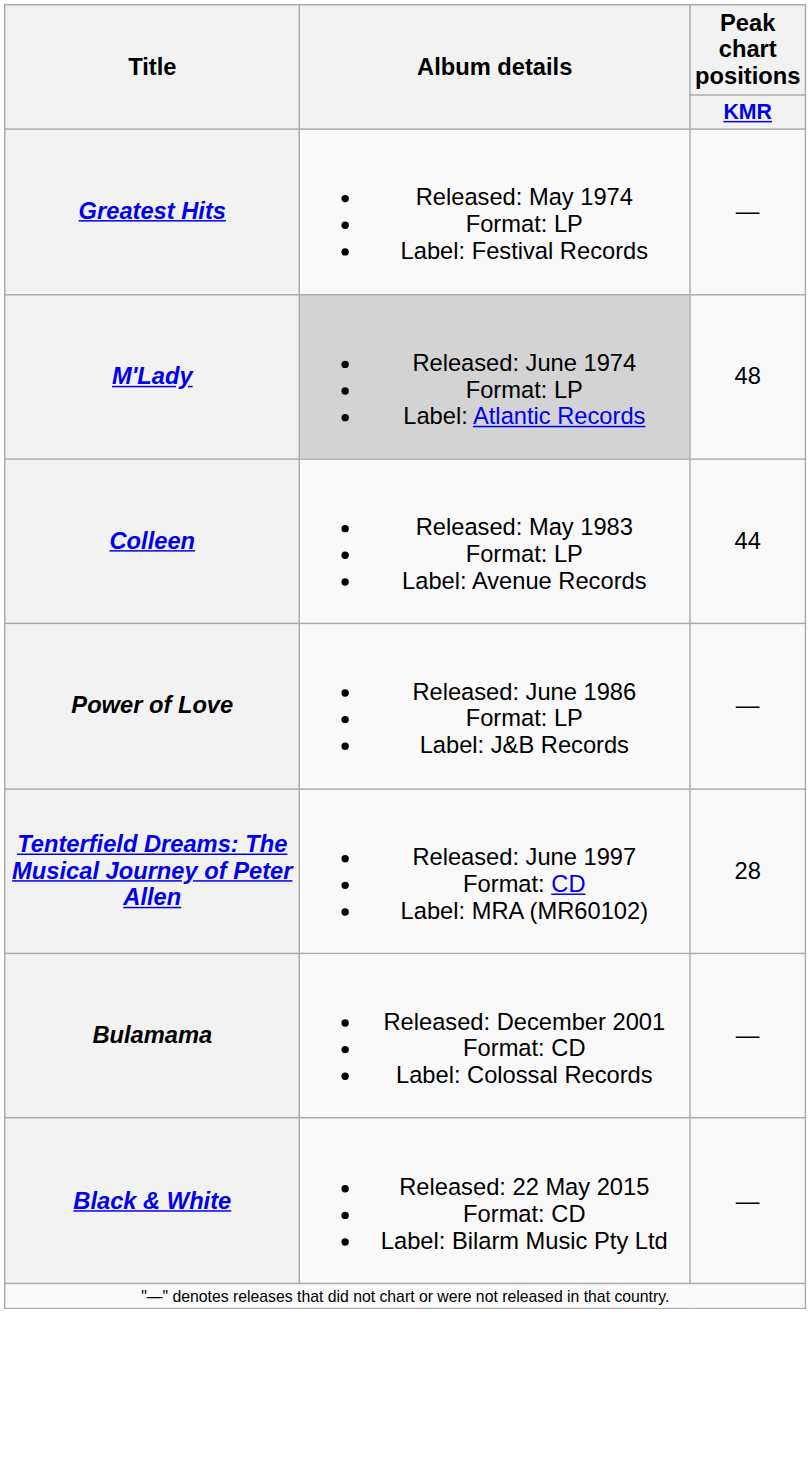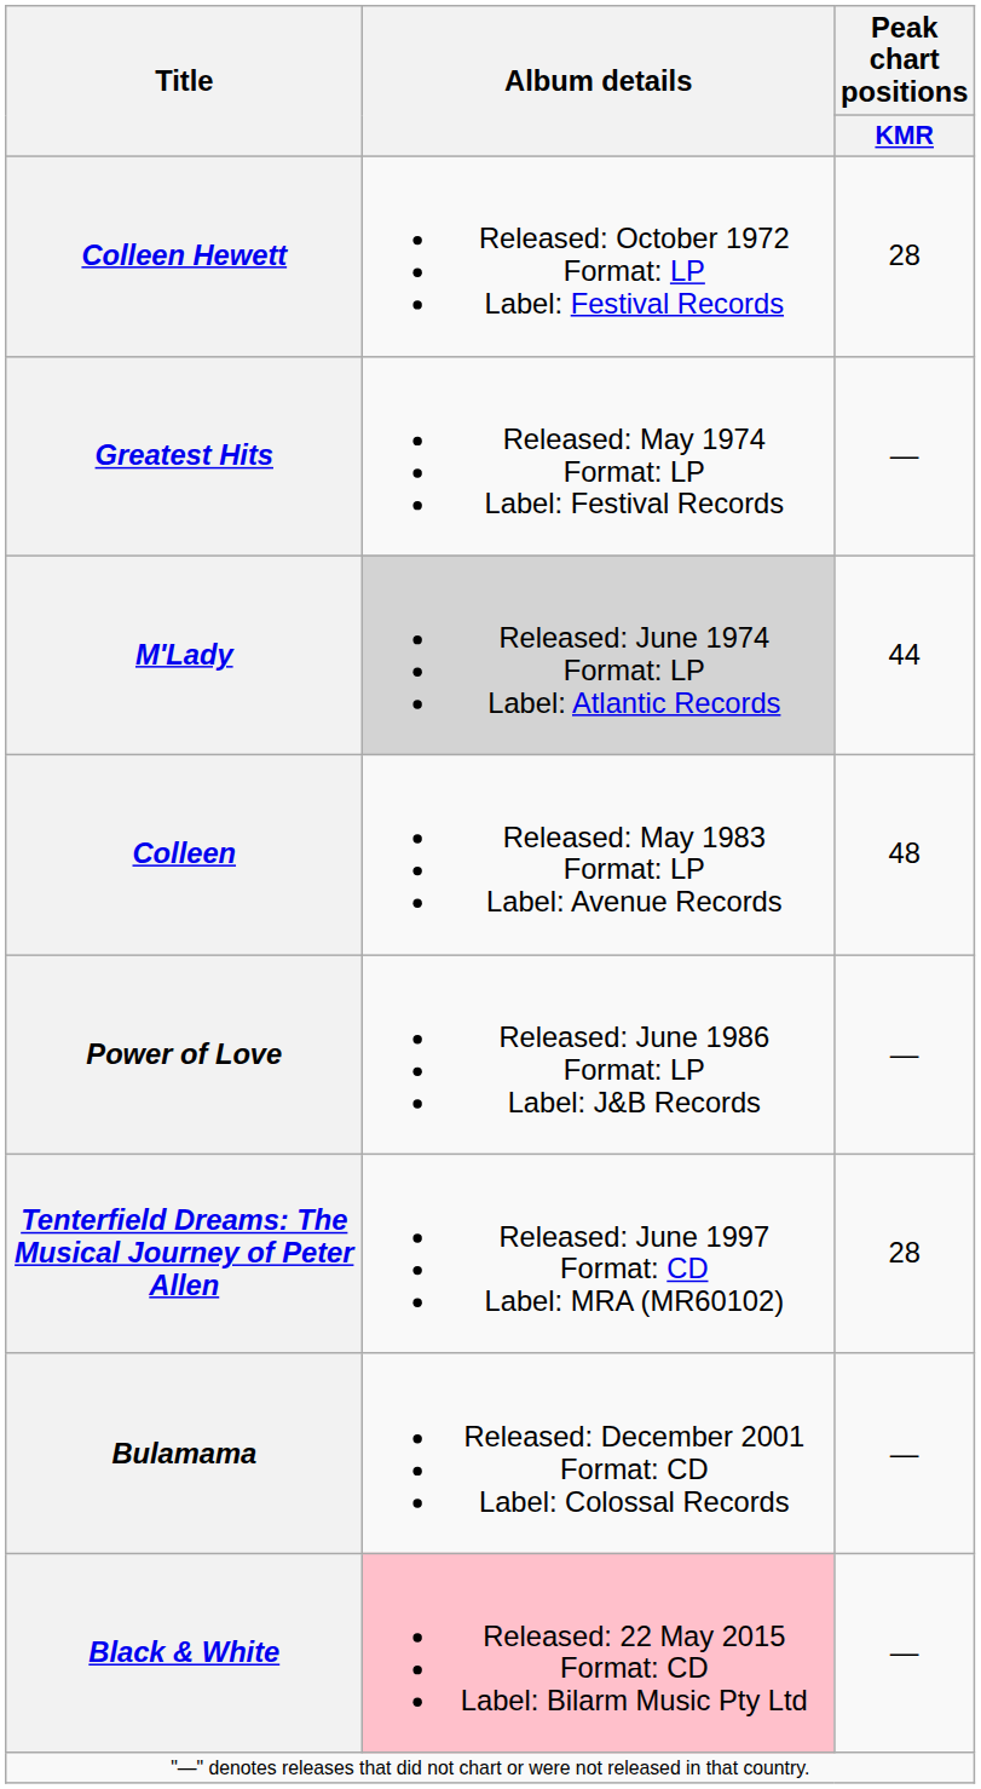+ row: Colleen Hewett | Released: October 1972 Format: LP Label: Festival Records | 28
M'Lady | Peak chart positions / KMR: 48 -> 44
Colleen | Peak chart positions / KMR: 44 -> 48
Black & White | Album details: no background -> pink background
